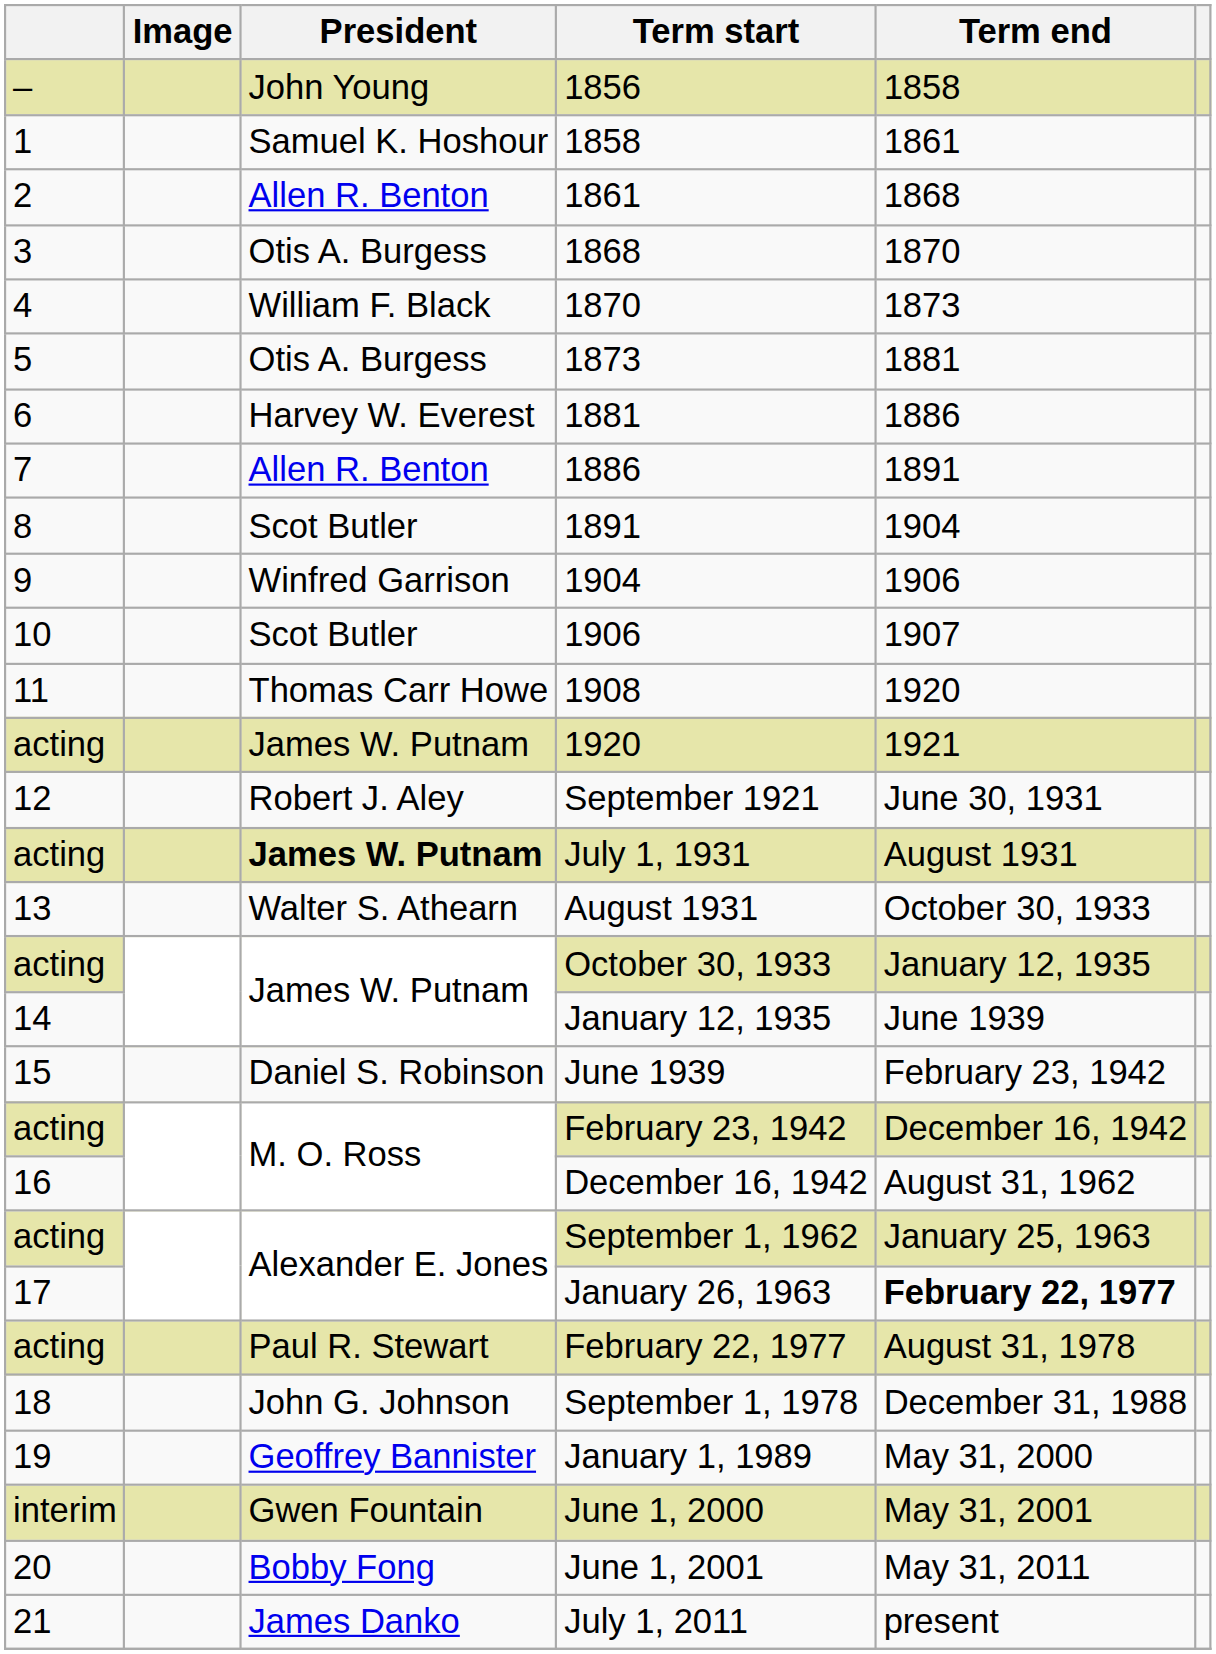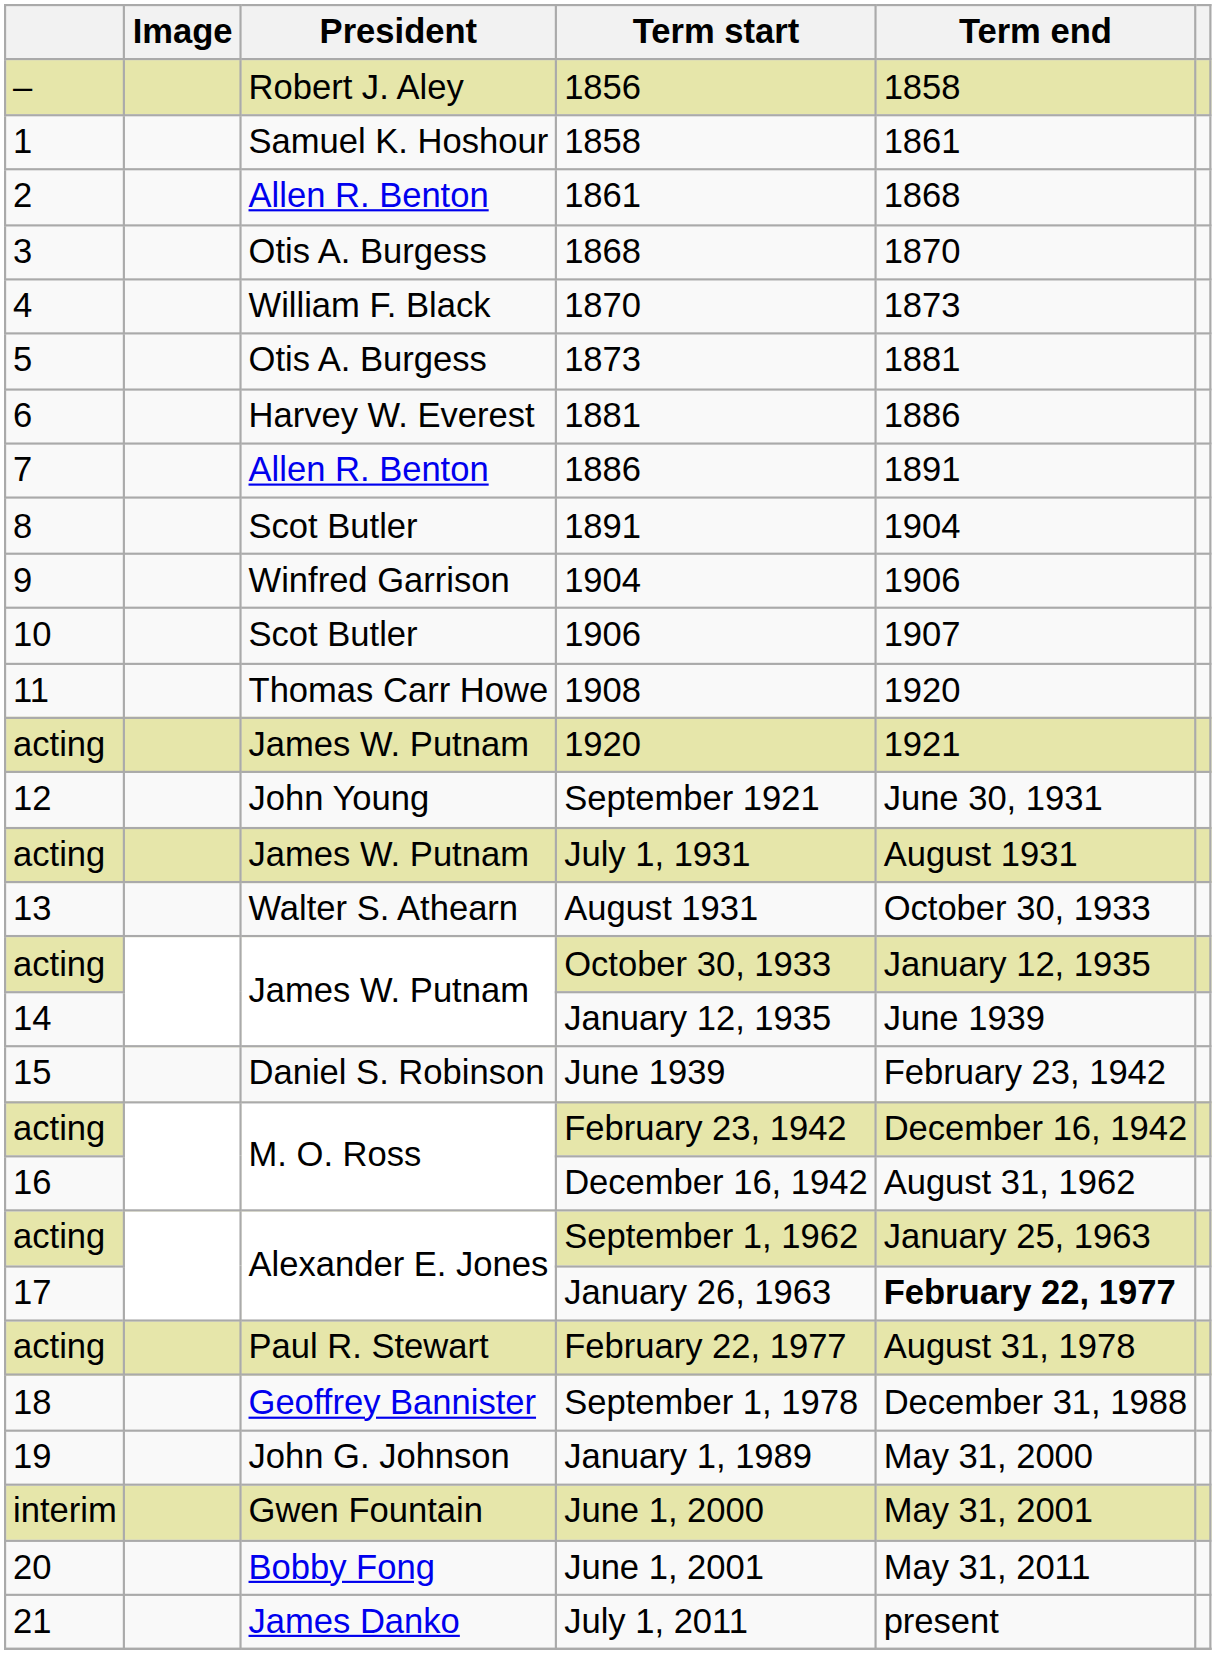1856 | President: John Young -> Robert J. Aley
September 1921 | President: Robert J. Aley -> John Young
July 1, 1931 | President: bold -> normal
September 1, 1978 | President: John G. Johnson -> Geoffrey Bannister
January 1, 1989 | President: Geoffrey Bannister -> John G. Johnson
